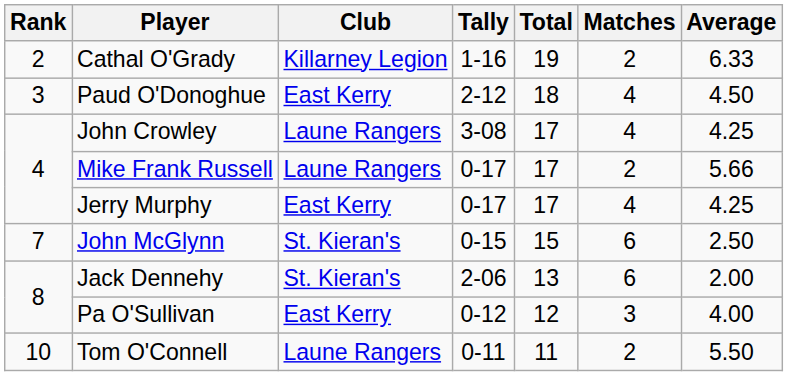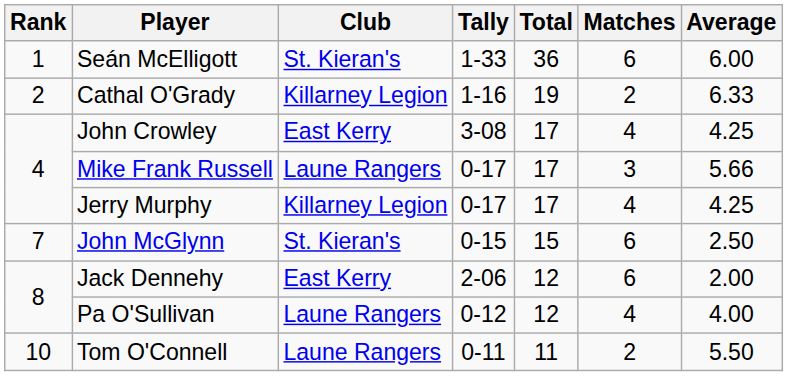+ row: 1 | Seán McElligott | St. Kieran's | 1-33 | 36 | 6 | 6.00
- row: 3 | Paud O'Donoghue | East Kerry | 2-12 | 18 | 4 | 4.50
John Crowley | Club: Laune Rangers -> East Kerry
Mike Frank Russell | Matches: 2 -> 3
Jerry Murphy | Club: East Kerry -> Killarney Legion
Jack Dennehy | Club: St. Kieran's -> East Kerry
Jack Dennehy | Total: 13 -> 12
Pa O'Sullivan | Club: East Kerry -> Laune Rangers
Pa O'Sullivan | Matches: 3 -> 4
